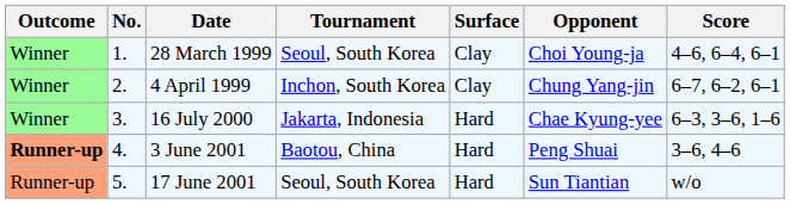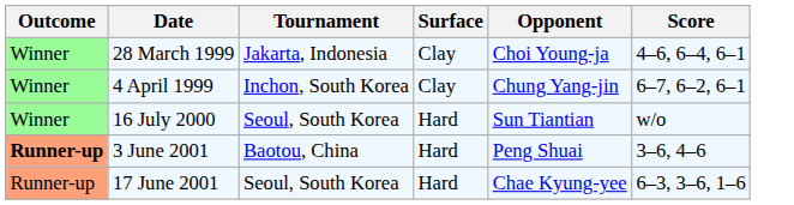- column: No. | 1. | 2. | 3. | 4. | 5.
28 March 1999 | Tournament: Seoul, South Korea -> Jakarta, Indonesia
16 July 2000 | Tournament: Jakarta, Indonesia -> Seoul, South Korea
16 July 2000 | Opponent: Chae Kyung-yee -> Sun Tiantian
16 July 2000 | Score: 6–3, 3–6, 1–6 -> w/o
17 June 2001 | Opponent: Sun Tiantian -> Chae Kyung-yee
17 June 2001 | Score: w/o -> 6–3, 3–6, 1–6
